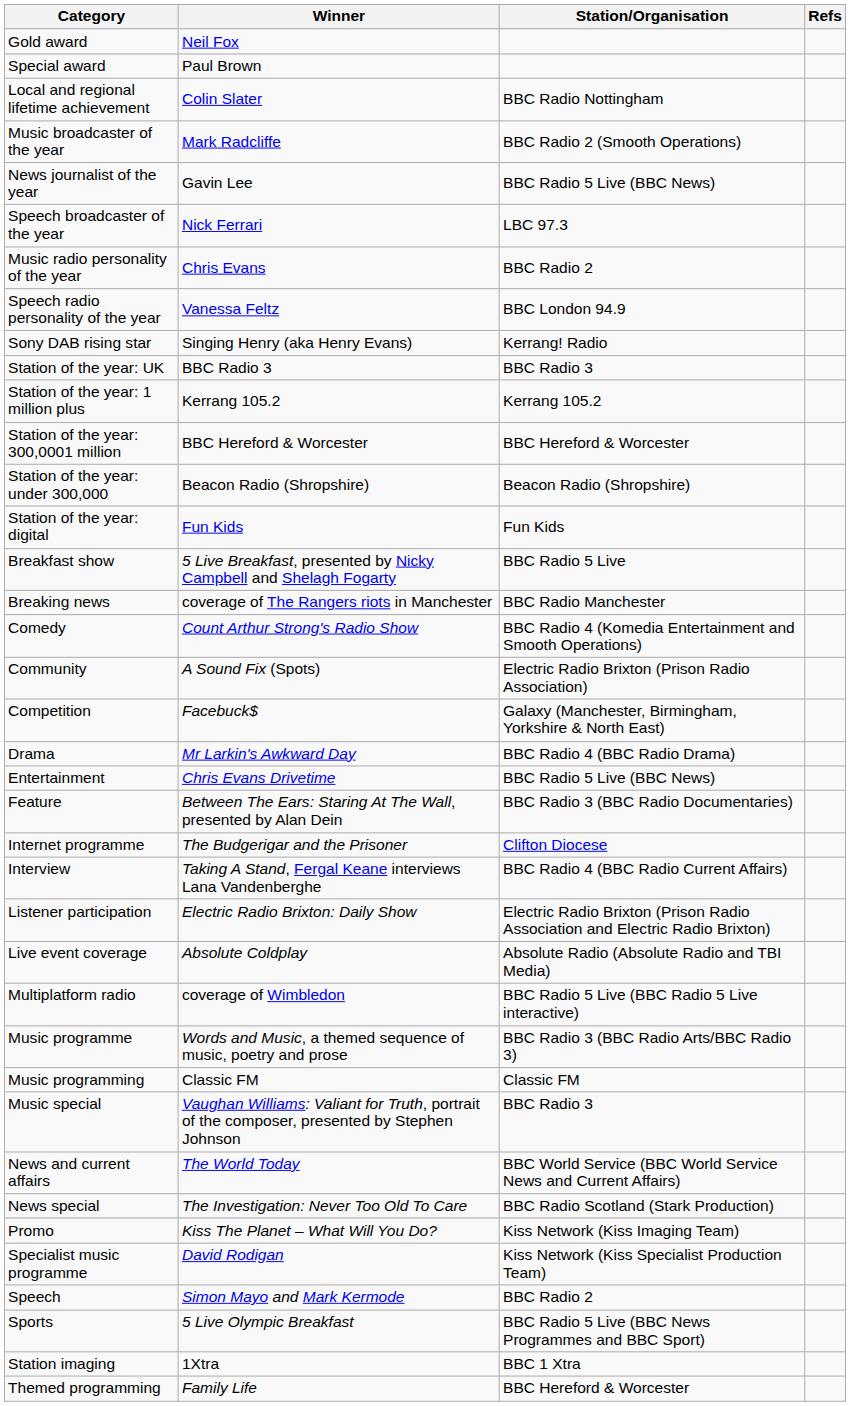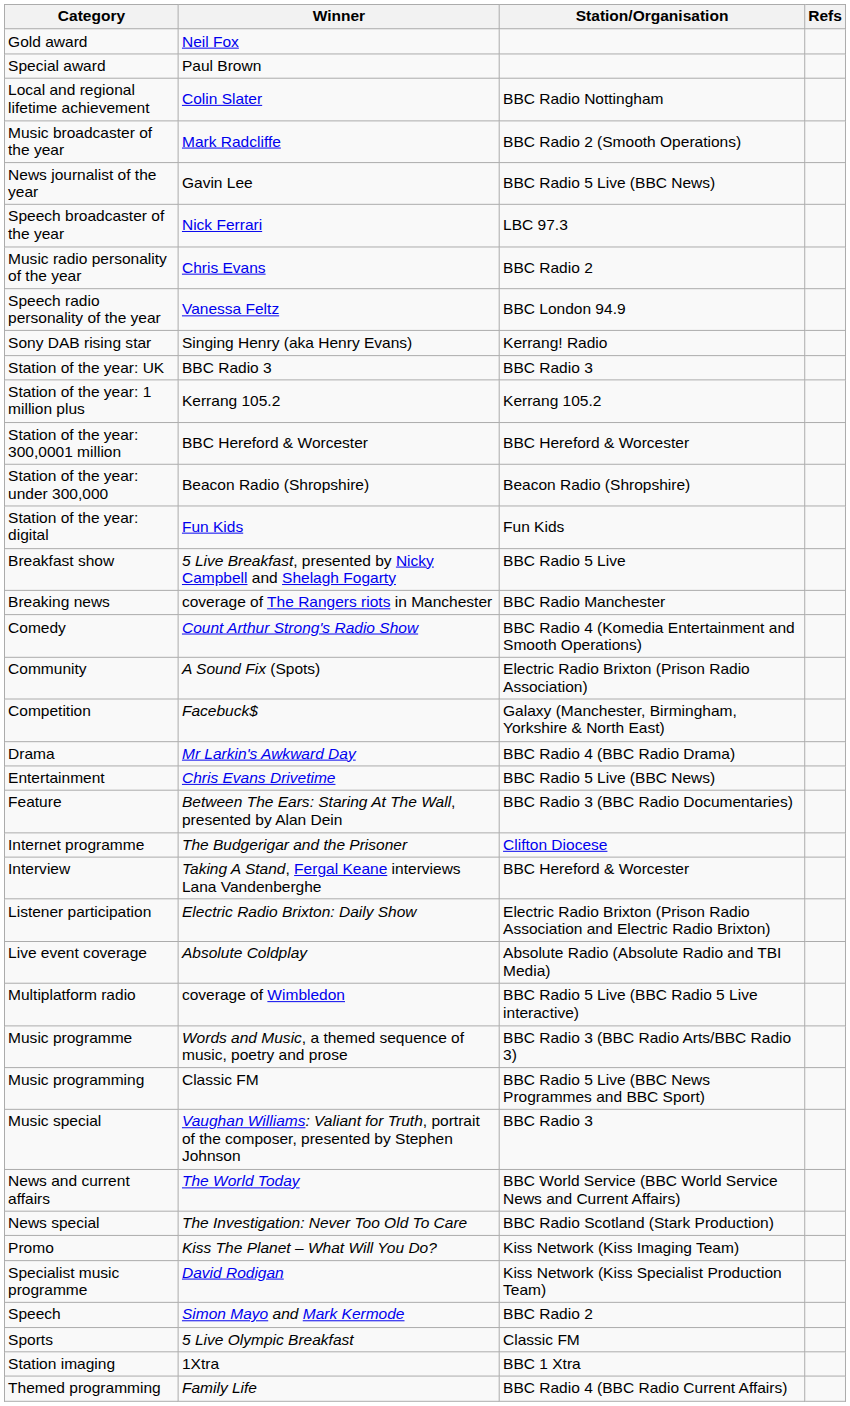Interview | Station/Organisation: BBC Radio 4 (BBC Radio Current Affairs) -> BBC Hereford & Worcester
Music programming | Station/Organisation: Classic FM -> BBC Radio 5 Live (BBC News Programmes and BBC Sport)
Sports | Station/Organisation: BBC Radio 5 Live (BBC News Programmes and BBC Sport) -> Classic FM
Themed programming | Station/Organisation: BBC Hereford & Worcester -> BBC Radio 4 (BBC Radio Current Affairs)
